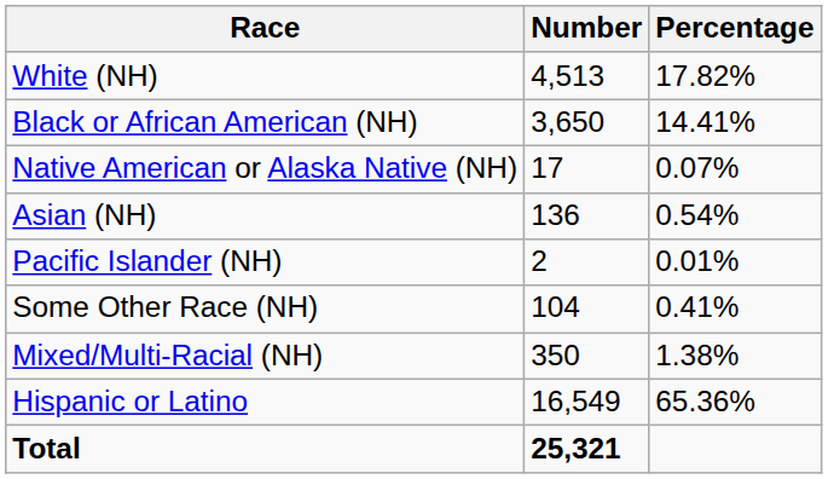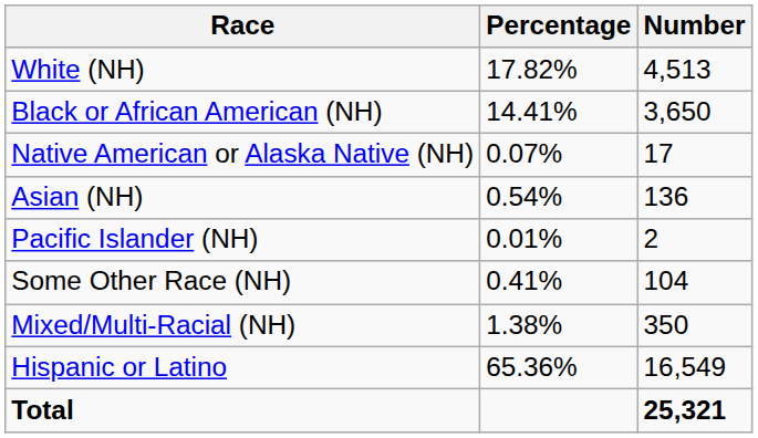columns swapped: Number <-> Percentage
